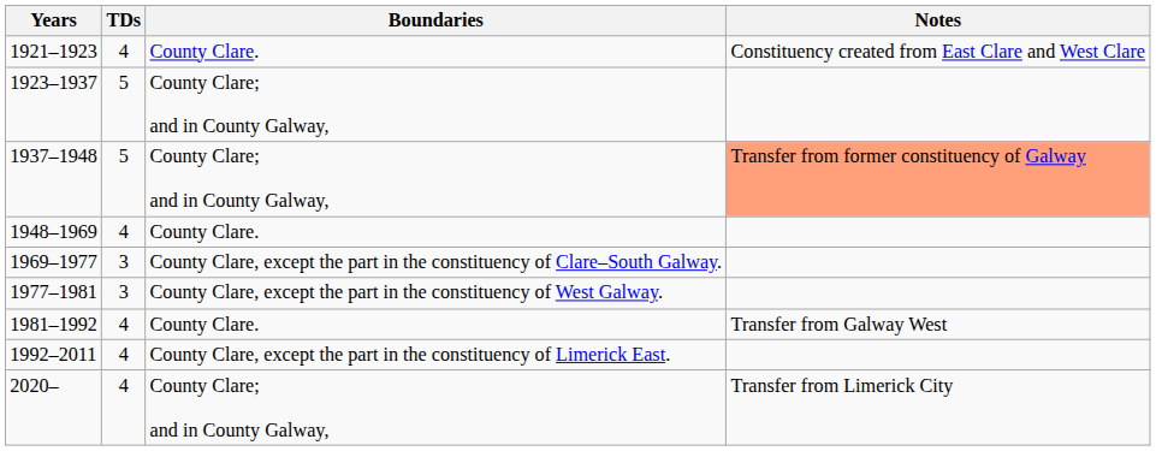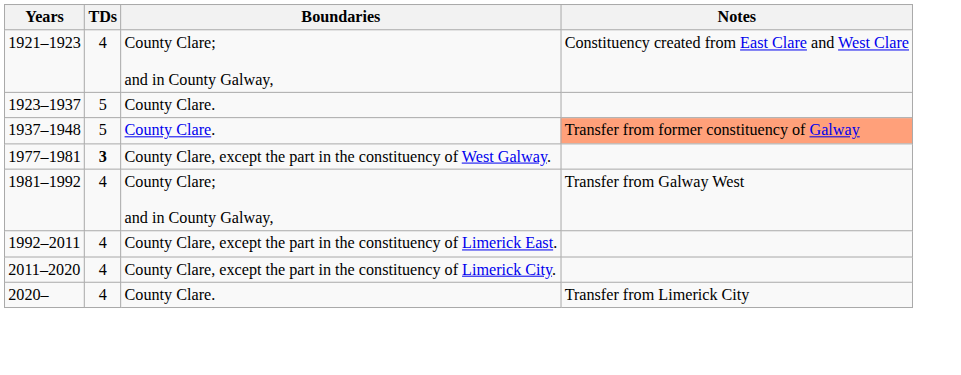1921–1923 | Boundaries: County Clare. -> County Clare; and in County Galway,
1923–1937 | Boundaries: County Clare; and in County Galway, -> County Clare.
1937–1948 | Boundaries: County Clare; and in County Galway, -> County Clare.
- row: 1948–1969 | 4 | County Clare.
- row: 1969–1977 | 3 | County Clare, except the part in the constituency of Clare–South Galway.
1977–1981 | TDs: normal -> bold
1981–1992 | Boundaries: County Clare. -> County Clare; and in County Galway,
+ row: 2011–2020 | 4 | County Clare, except the part in the constituency of Limerick City.
2020– | Boundaries: County Clare; and in County Galway, -> County Clare.
